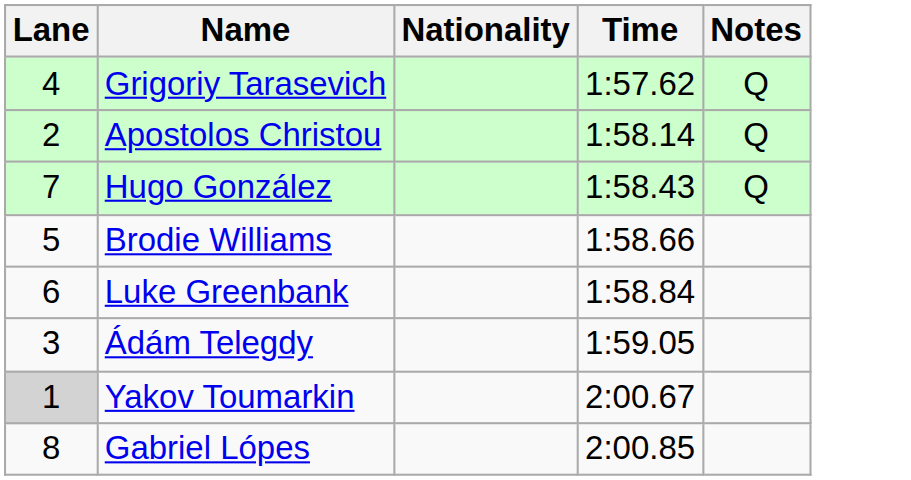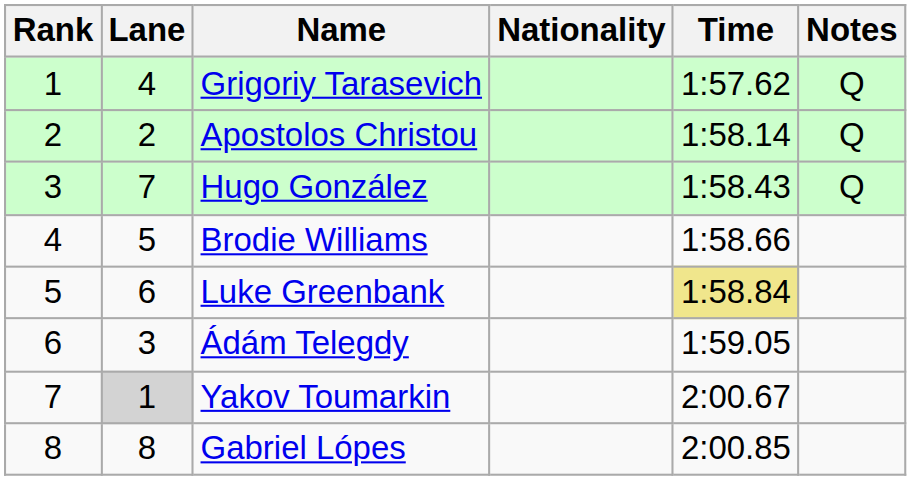+ column: Rank | 1 | 2 | 3 | 4 | 5 | 6 | 7 | 8
Luke Greenbank | Time: no background -> khaki background
